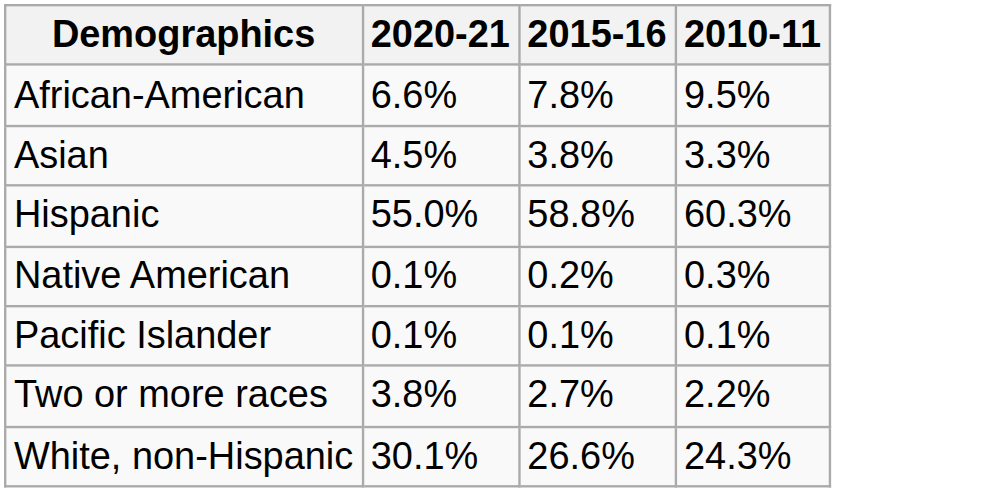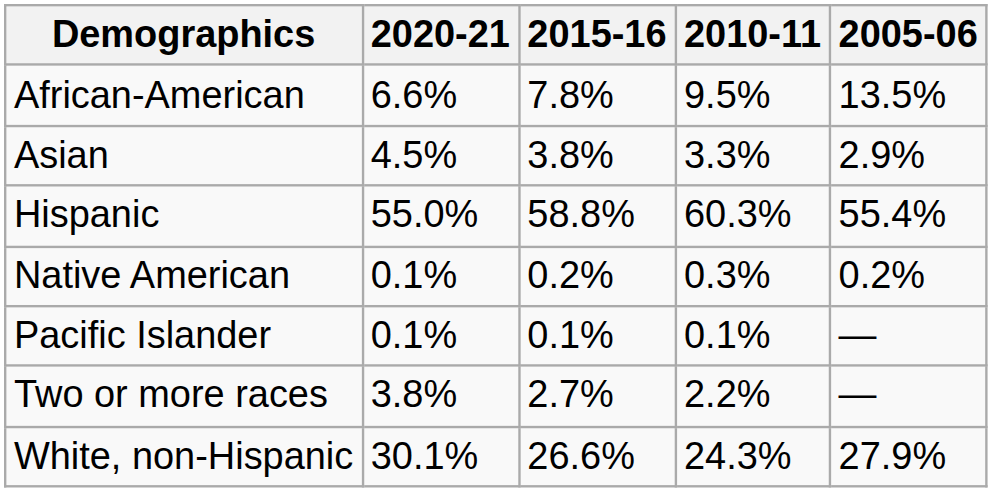+ column: 2005-06 | 13.5% | 2.9% | 55.4% | 0.2% | — | — | 27.9%
